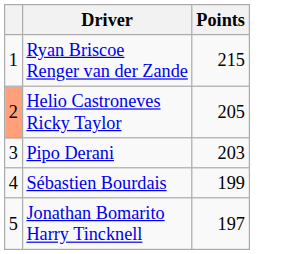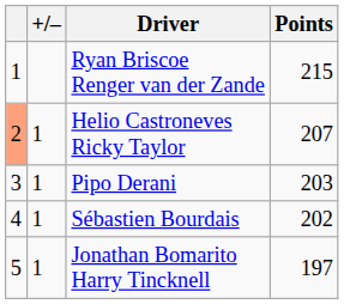+ column: +/– | 1 | 1 | 1 | 1
Helio Castroneves Ricky Taylor | Points: 205 -> 207
Sébastien Bourdais | Points: 199 -> 202
